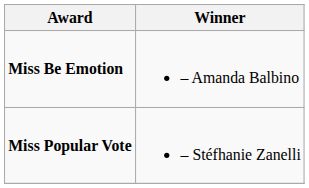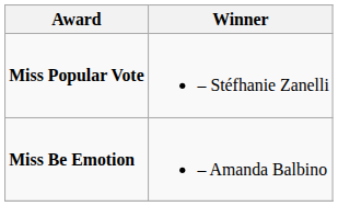rows swapped: Miss Be Emotion <-> Miss Popular Vote
